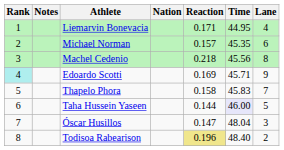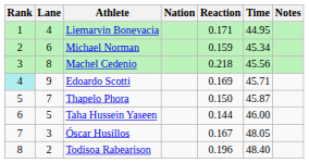columns swapped: Lane <-> Notes
Michael Norman | Reaction: 0.157 -> 0.159
Michael Norman | Time: 45.35 -> 45.34
Thapelo Phora | Reaction: 0.158 -> 0.150
Thapelo Phora | Time: 45.83 -> 45.87
Taha Hussein Yaseen | Time: lavender background -> no background
Óscar Husillos | Reaction: 0.147 -> 0.167
Óscar Husillos | Time: 48.04 -> 48.05
Todisoa Rabearison | Reaction: khaki background -> no background
